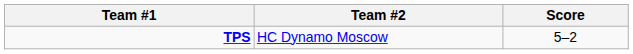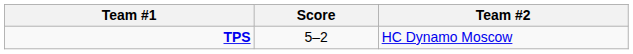columns swapped: Score <-> Team #2
